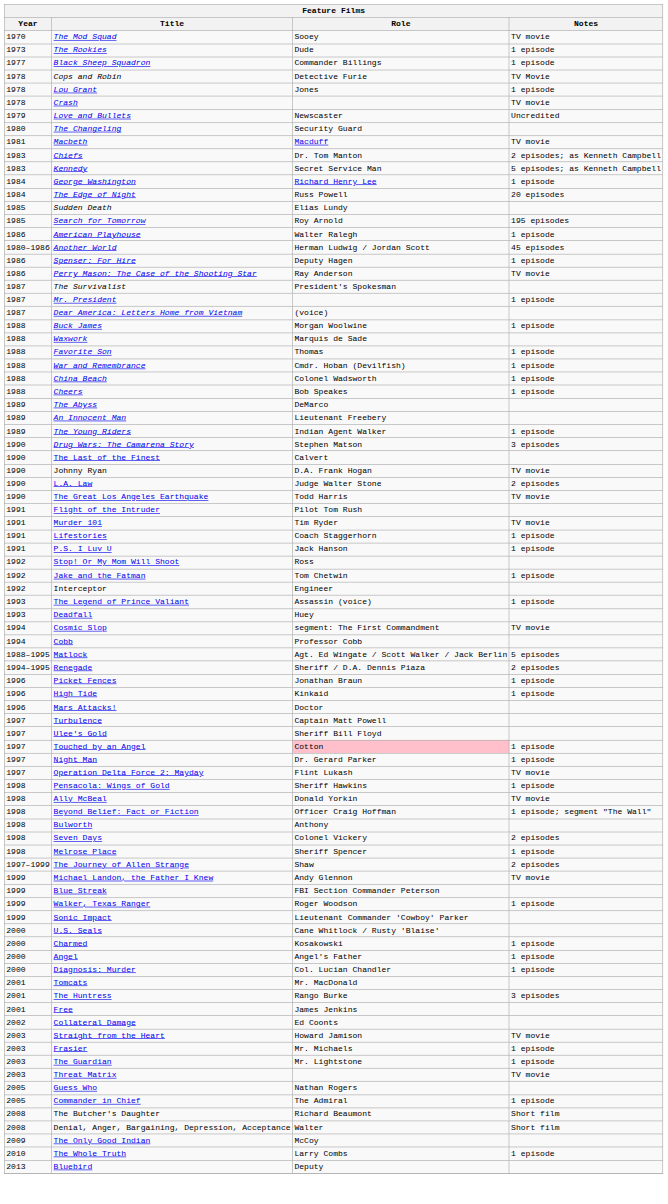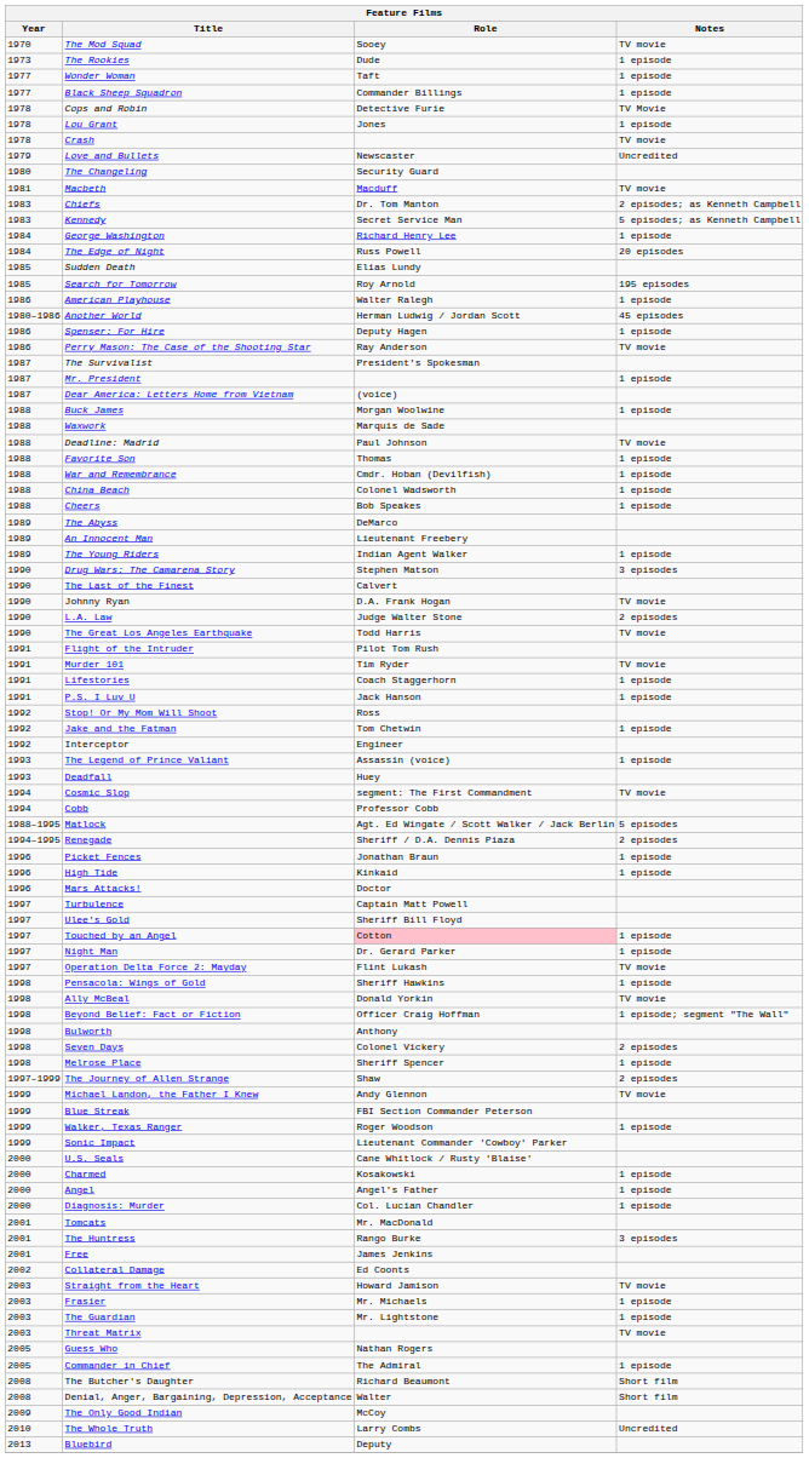+ row: 1977 | Wonder Woman | Taft | 1 episode
+ row: 1988 | Deadline: Madrid | Paul Johnson | TV movie
The Whole Truth | Notes: 1 episode -> Uncredited
